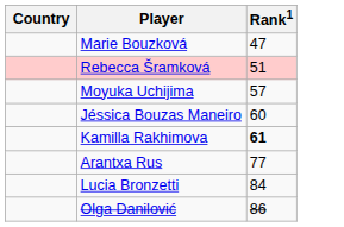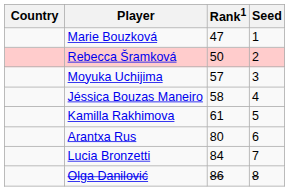+ column: Seed | 1 | 2 | 3 | 4 | 5 | 6 | 7 | 8
Rebecca Šramková | Rank1: 51 -> 50
Jéssica Bouzas Maneiro | Rank1: 60 -> 58
Kamilla Rakhimova | Rank1: bold -> normal
Arantxa Rus | Rank1: 77 -> 80
